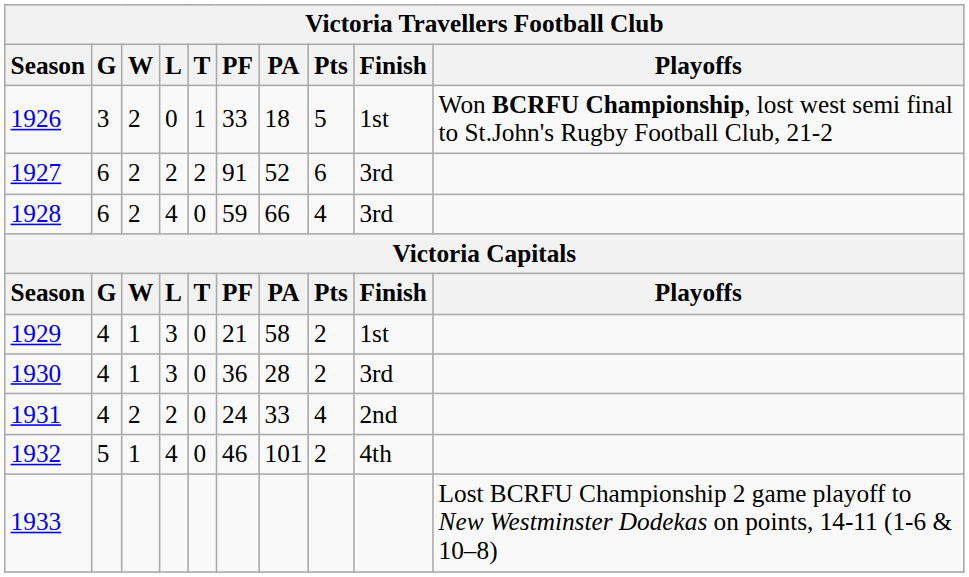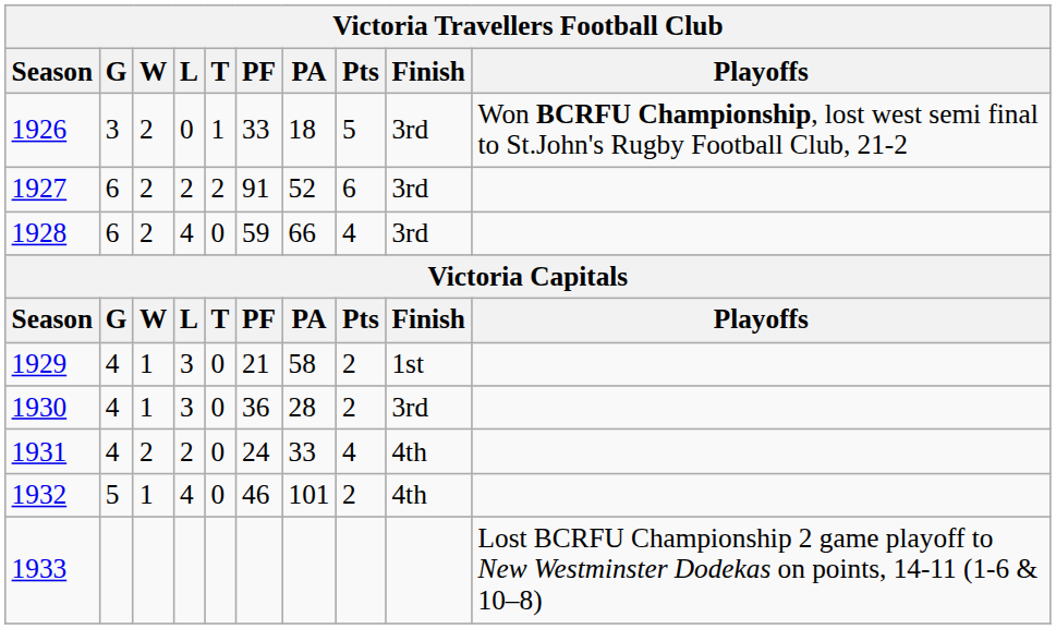1926 | Finish: 1st -> 3rd
1931 | Finish: 2nd -> 4th
